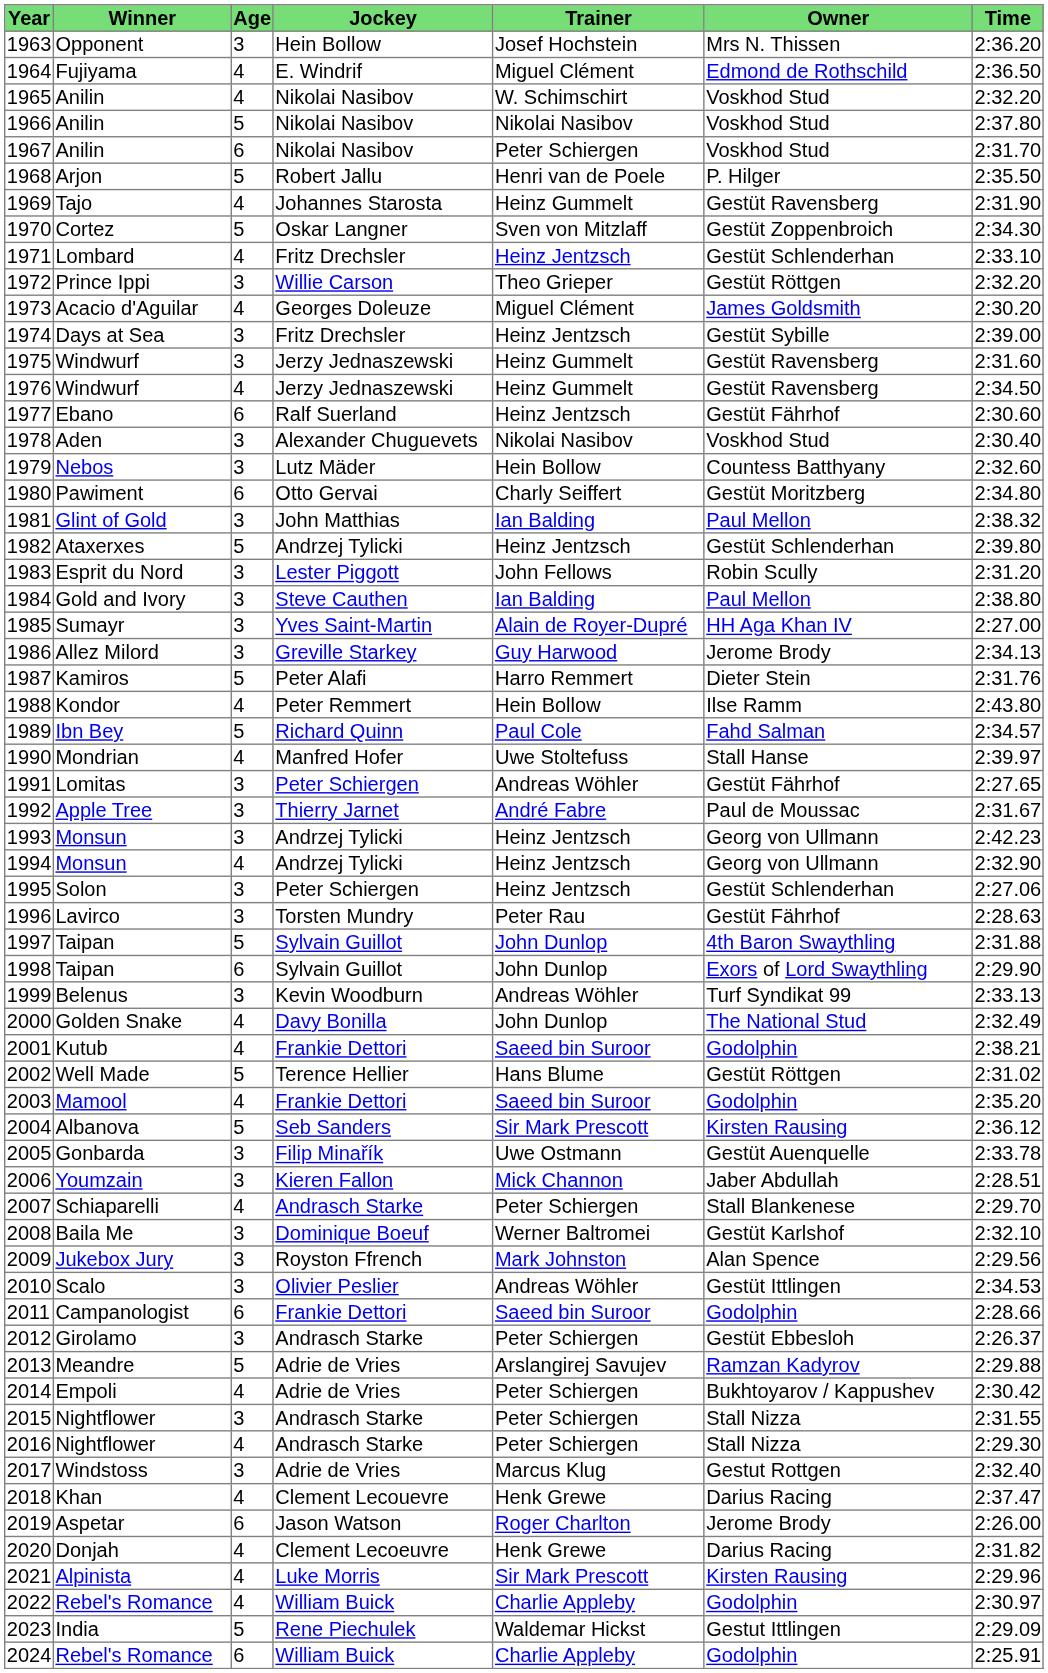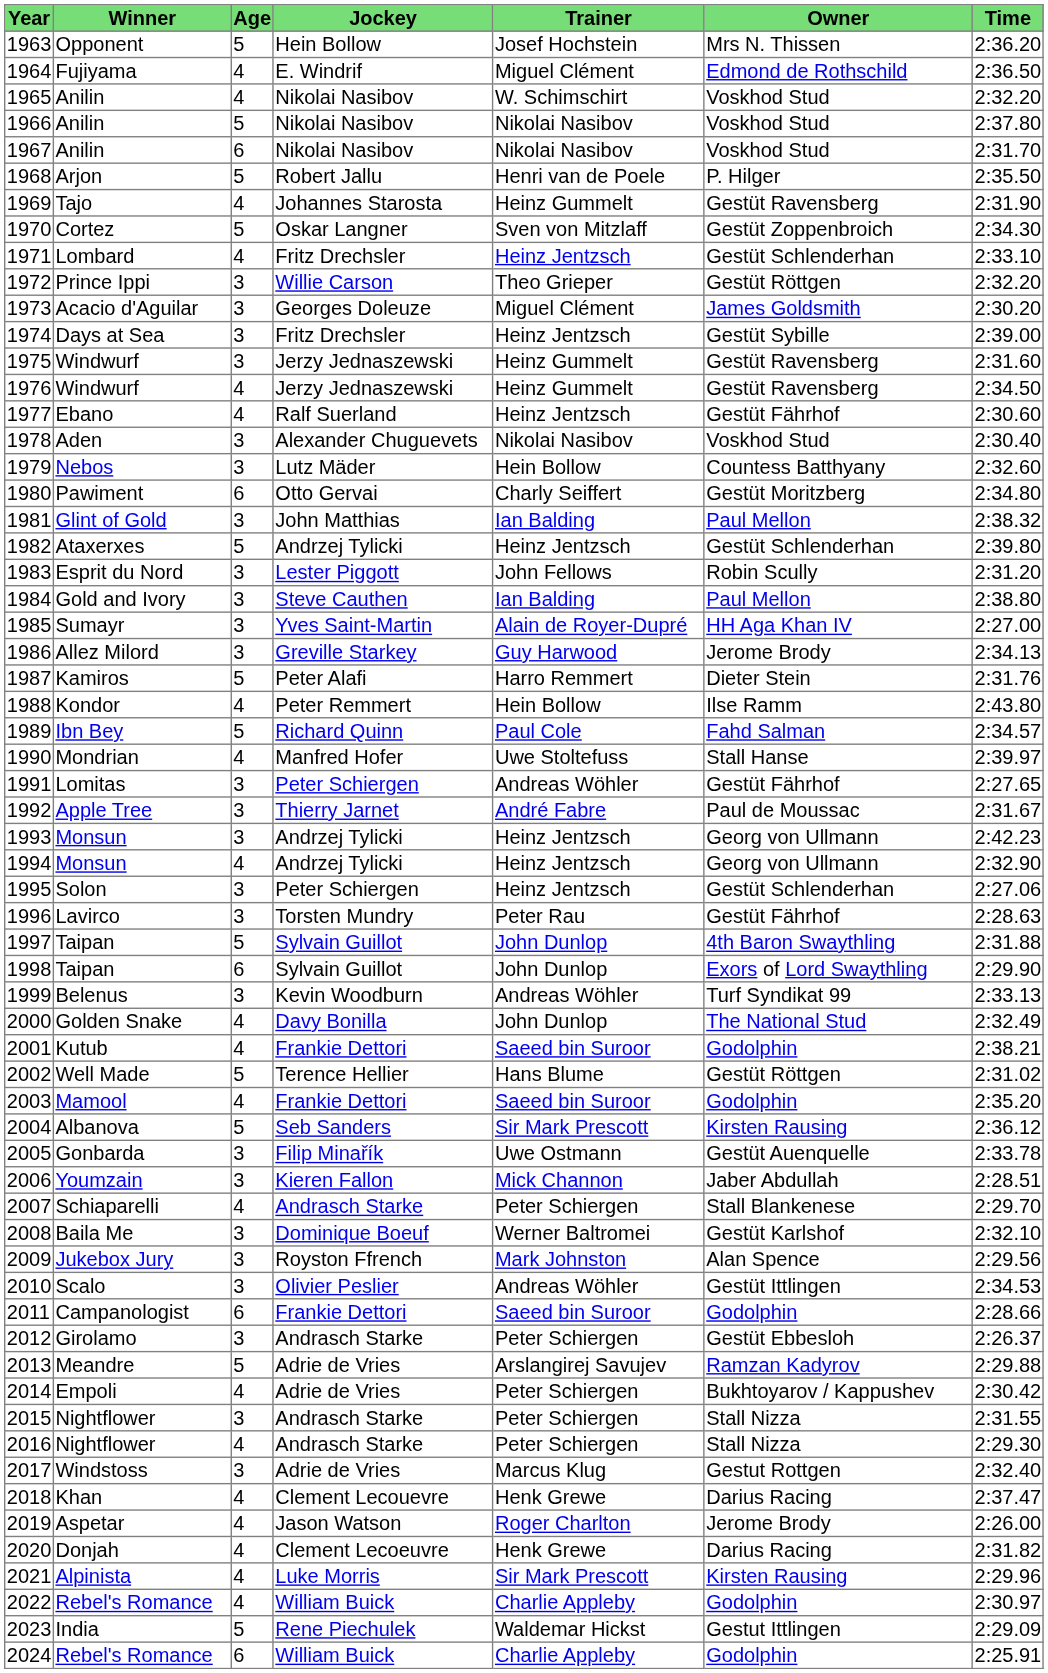1963 | Age: 3 -> 5
1967 | Trainer: Peter Schiergen -> Nikolai Nasibov
1973 | Age: 4 -> 3
1977 | Age: 6 -> 4
2019 | Age: 6 -> 4
